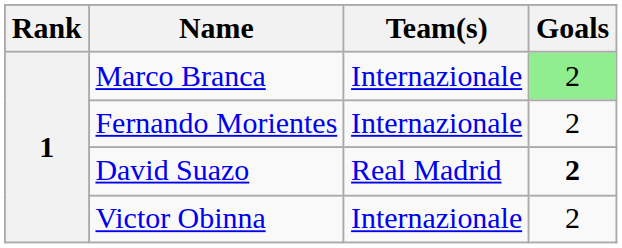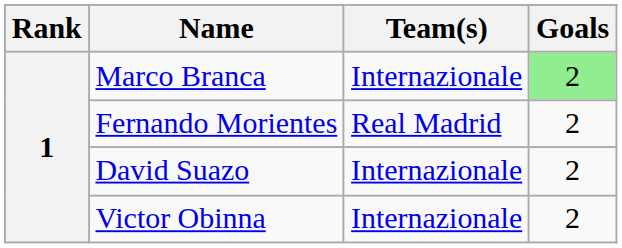Fernando Morientes | Team(s): Internazionale -> Real Madrid
David Suazo | Team(s): Real Madrid -> Internazionale
David Suazo | Goals: bold -> normal
